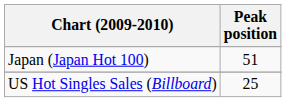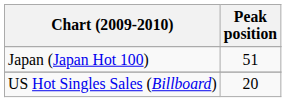US Hot Singles Sales (Billboard) | Peak position: 25 -> 20
